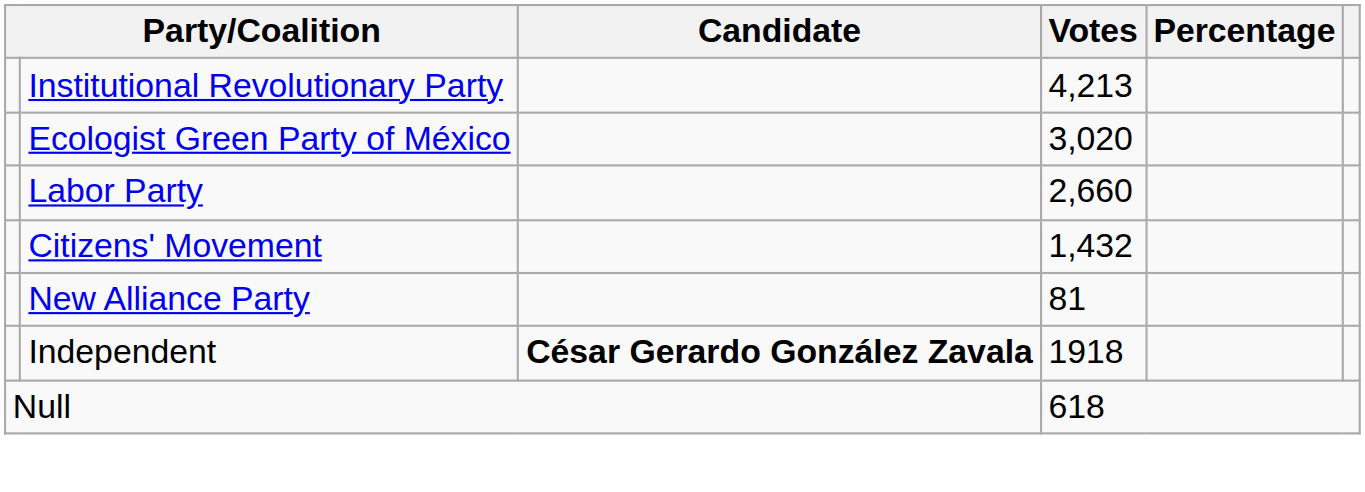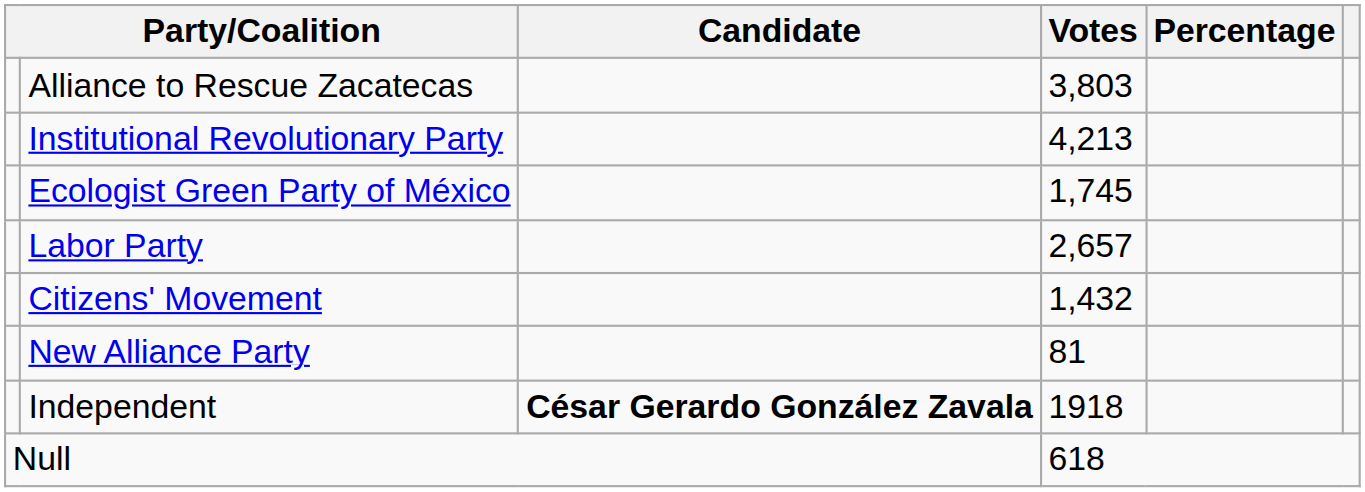+ row: Alliance to Rescue Zacatecas | 3,803
Ecologist Green Party of México | Votes: 3,020 -> 1,745
Labor Party | Votes: 2,660 -> 2,657
